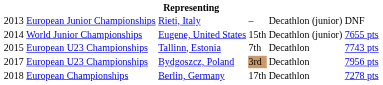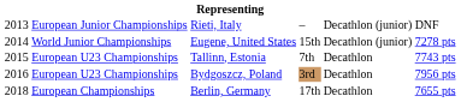Eugene, United States | column 6: 7655 pts -> 7278 pts
Bydgoszcz, Poland | column 1: 2017 -> 2016
Berlin, Germany | column 6: 7278 pts -> 7655 pts
